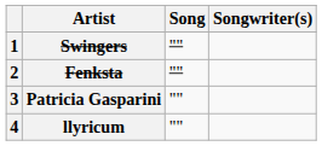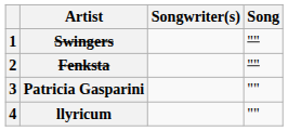columns swapped: Song <-> Songwriter(s)
